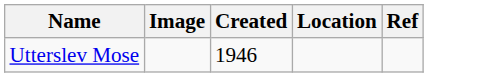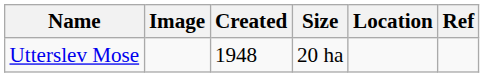+ column: Size | 20 ha
Utterslev Mose | Created: 1946 -> 1948
